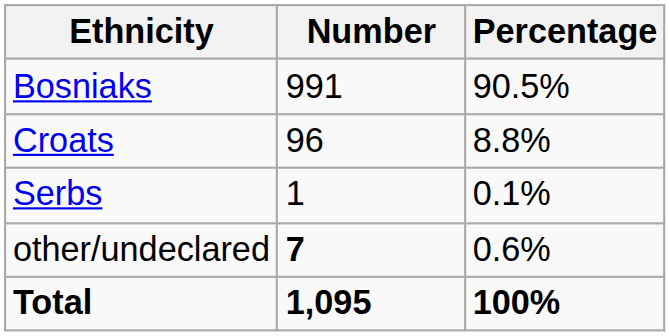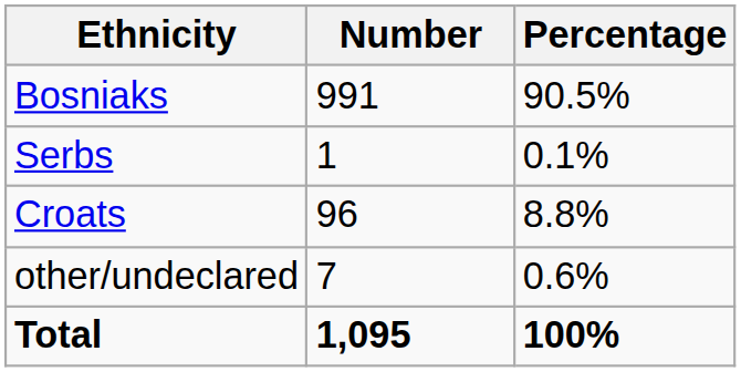rows swapped: Croats <-> Serbs
other/undeclared | Number: bold -> normal
